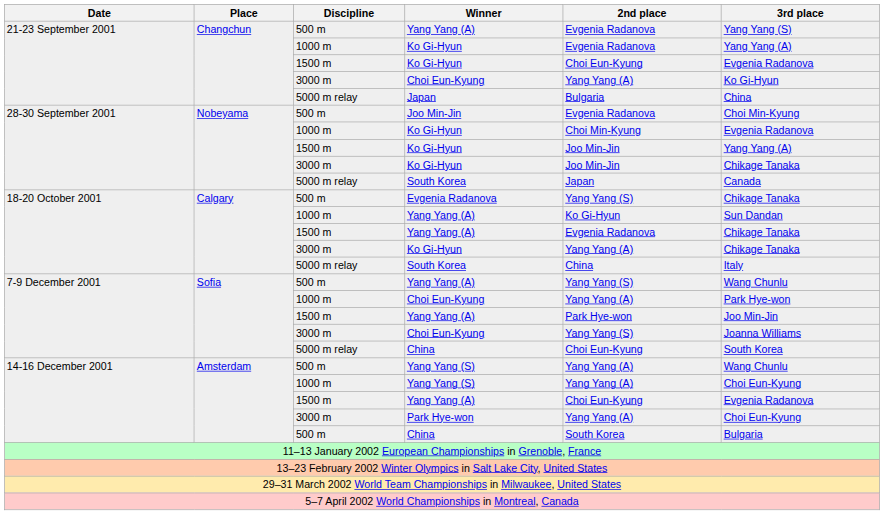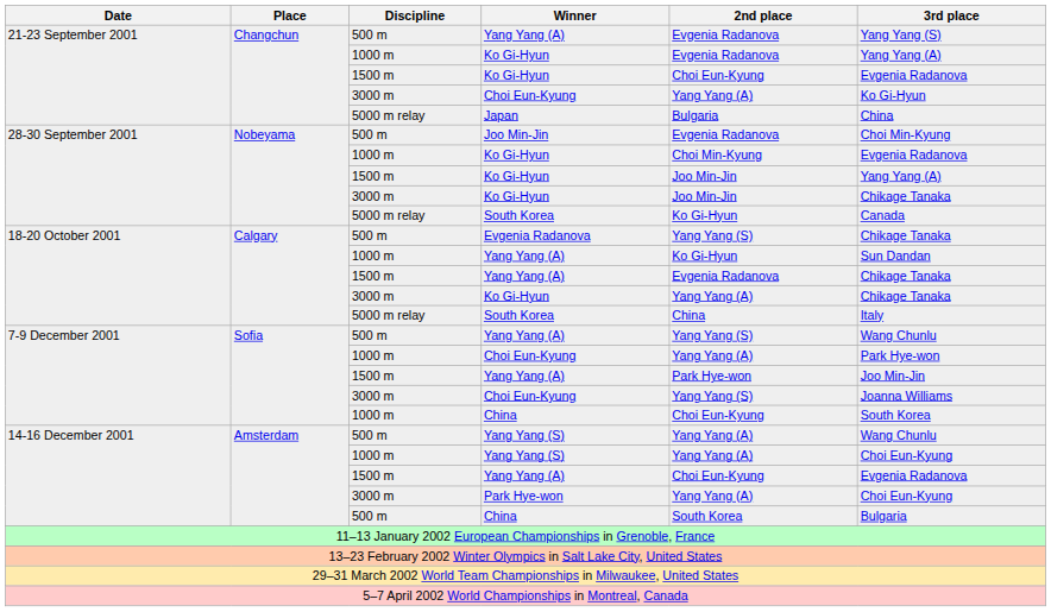28-30 September 2001 / South Korea | 2nd place: Japan -> Ko Gi-Hyun
7-9 December 2001 / China | Discipline: 5000 m relay -> 1000 m
